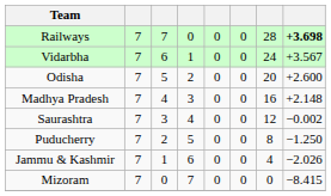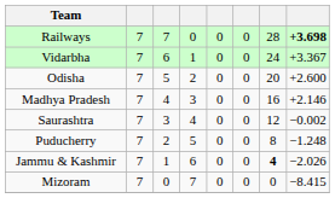Vidarbha | column 8: +3.567 -> +3.367
Madhya Pradesh | column 8: +2.148 -> +2.146
Puducherry | column 8: −1.250 -> −1.248
Jammu & Kashmir | column 7: normal -> bold
